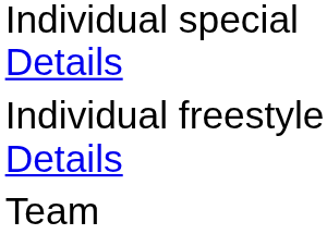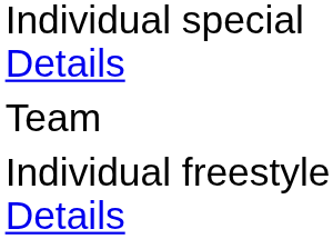rows swapped: Individual freestyle Details <-> Team
